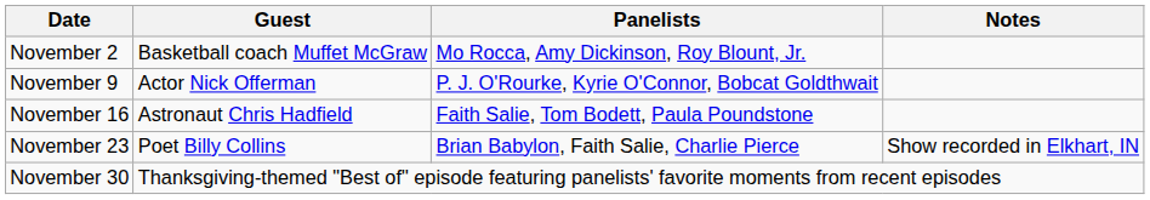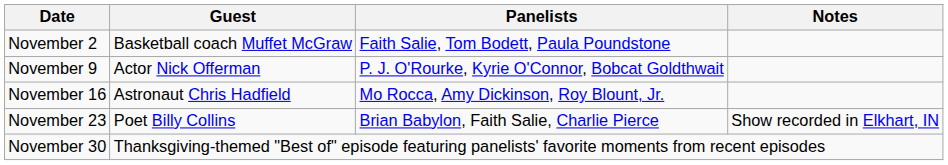November 2 | Panelists: Mo Rocca, Amy Dickinson, Roy Blount, Jr. -> Faith Salie, Tom Bodett, Paula Poundstone
November 16 | Panelists: Faith Salie, Tom Bodett, Paula Poundstone -> Mo Rocca, Amy Dickinson, Roy Blount, Jr.
